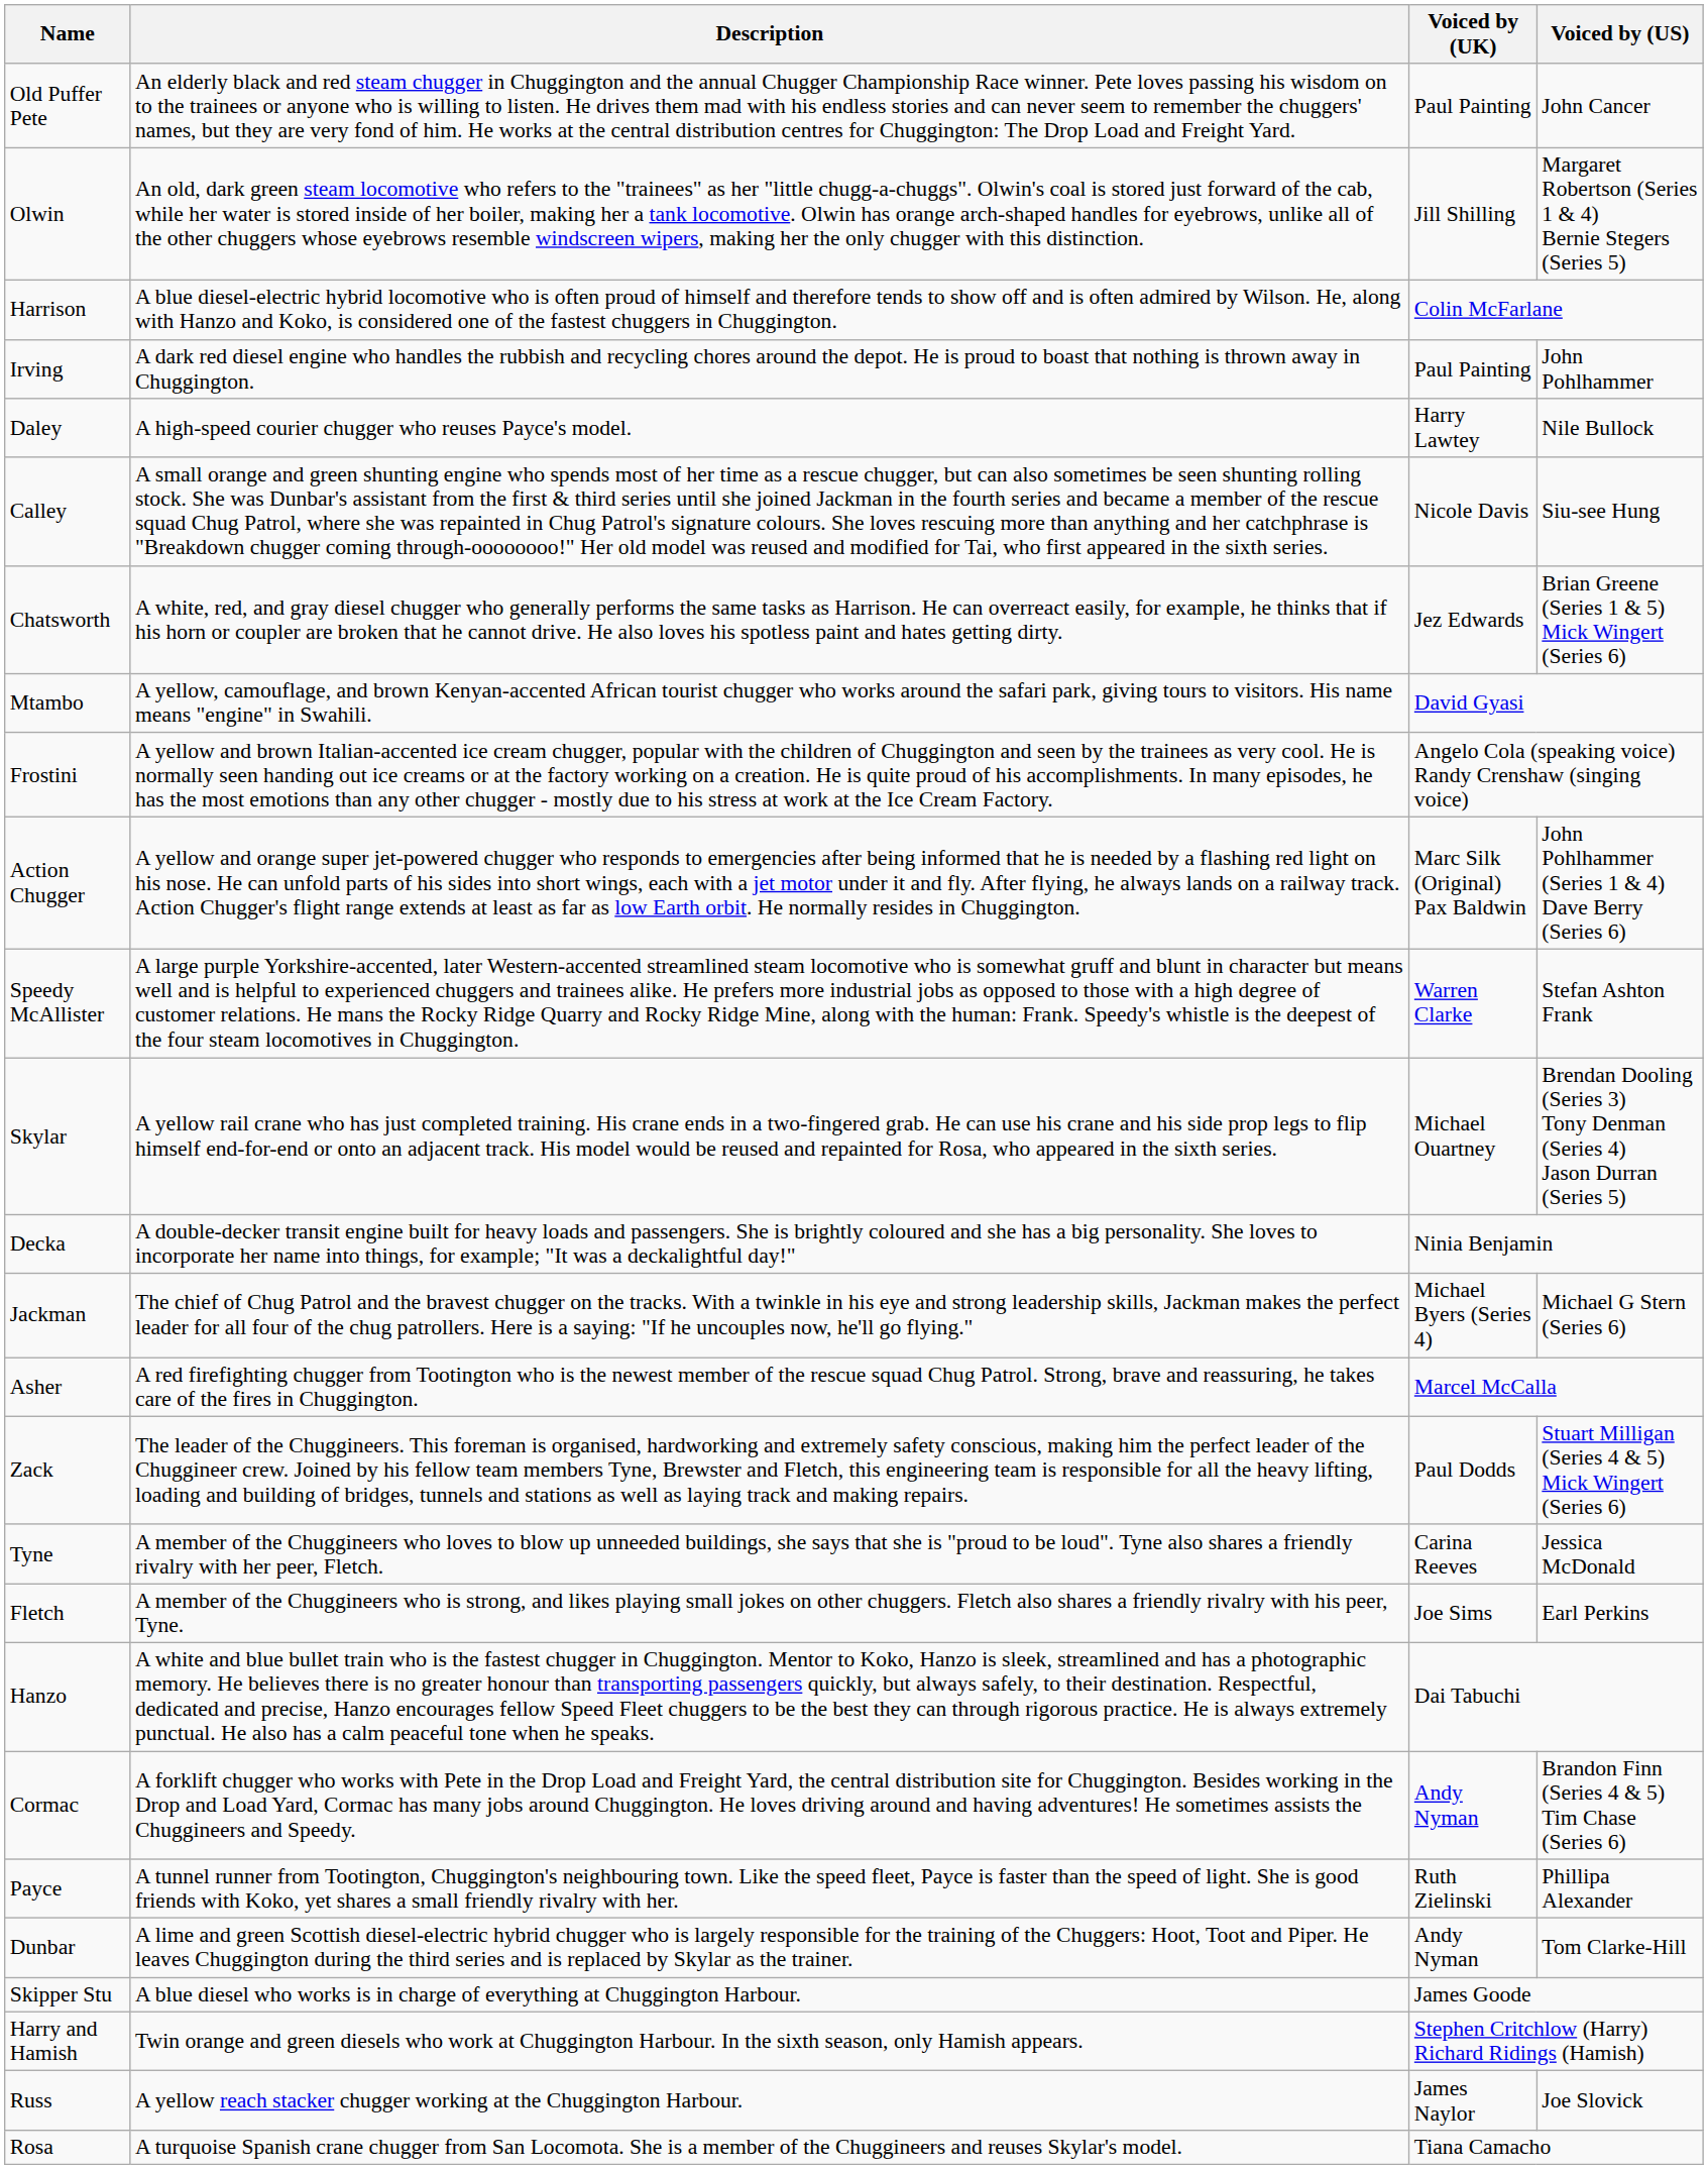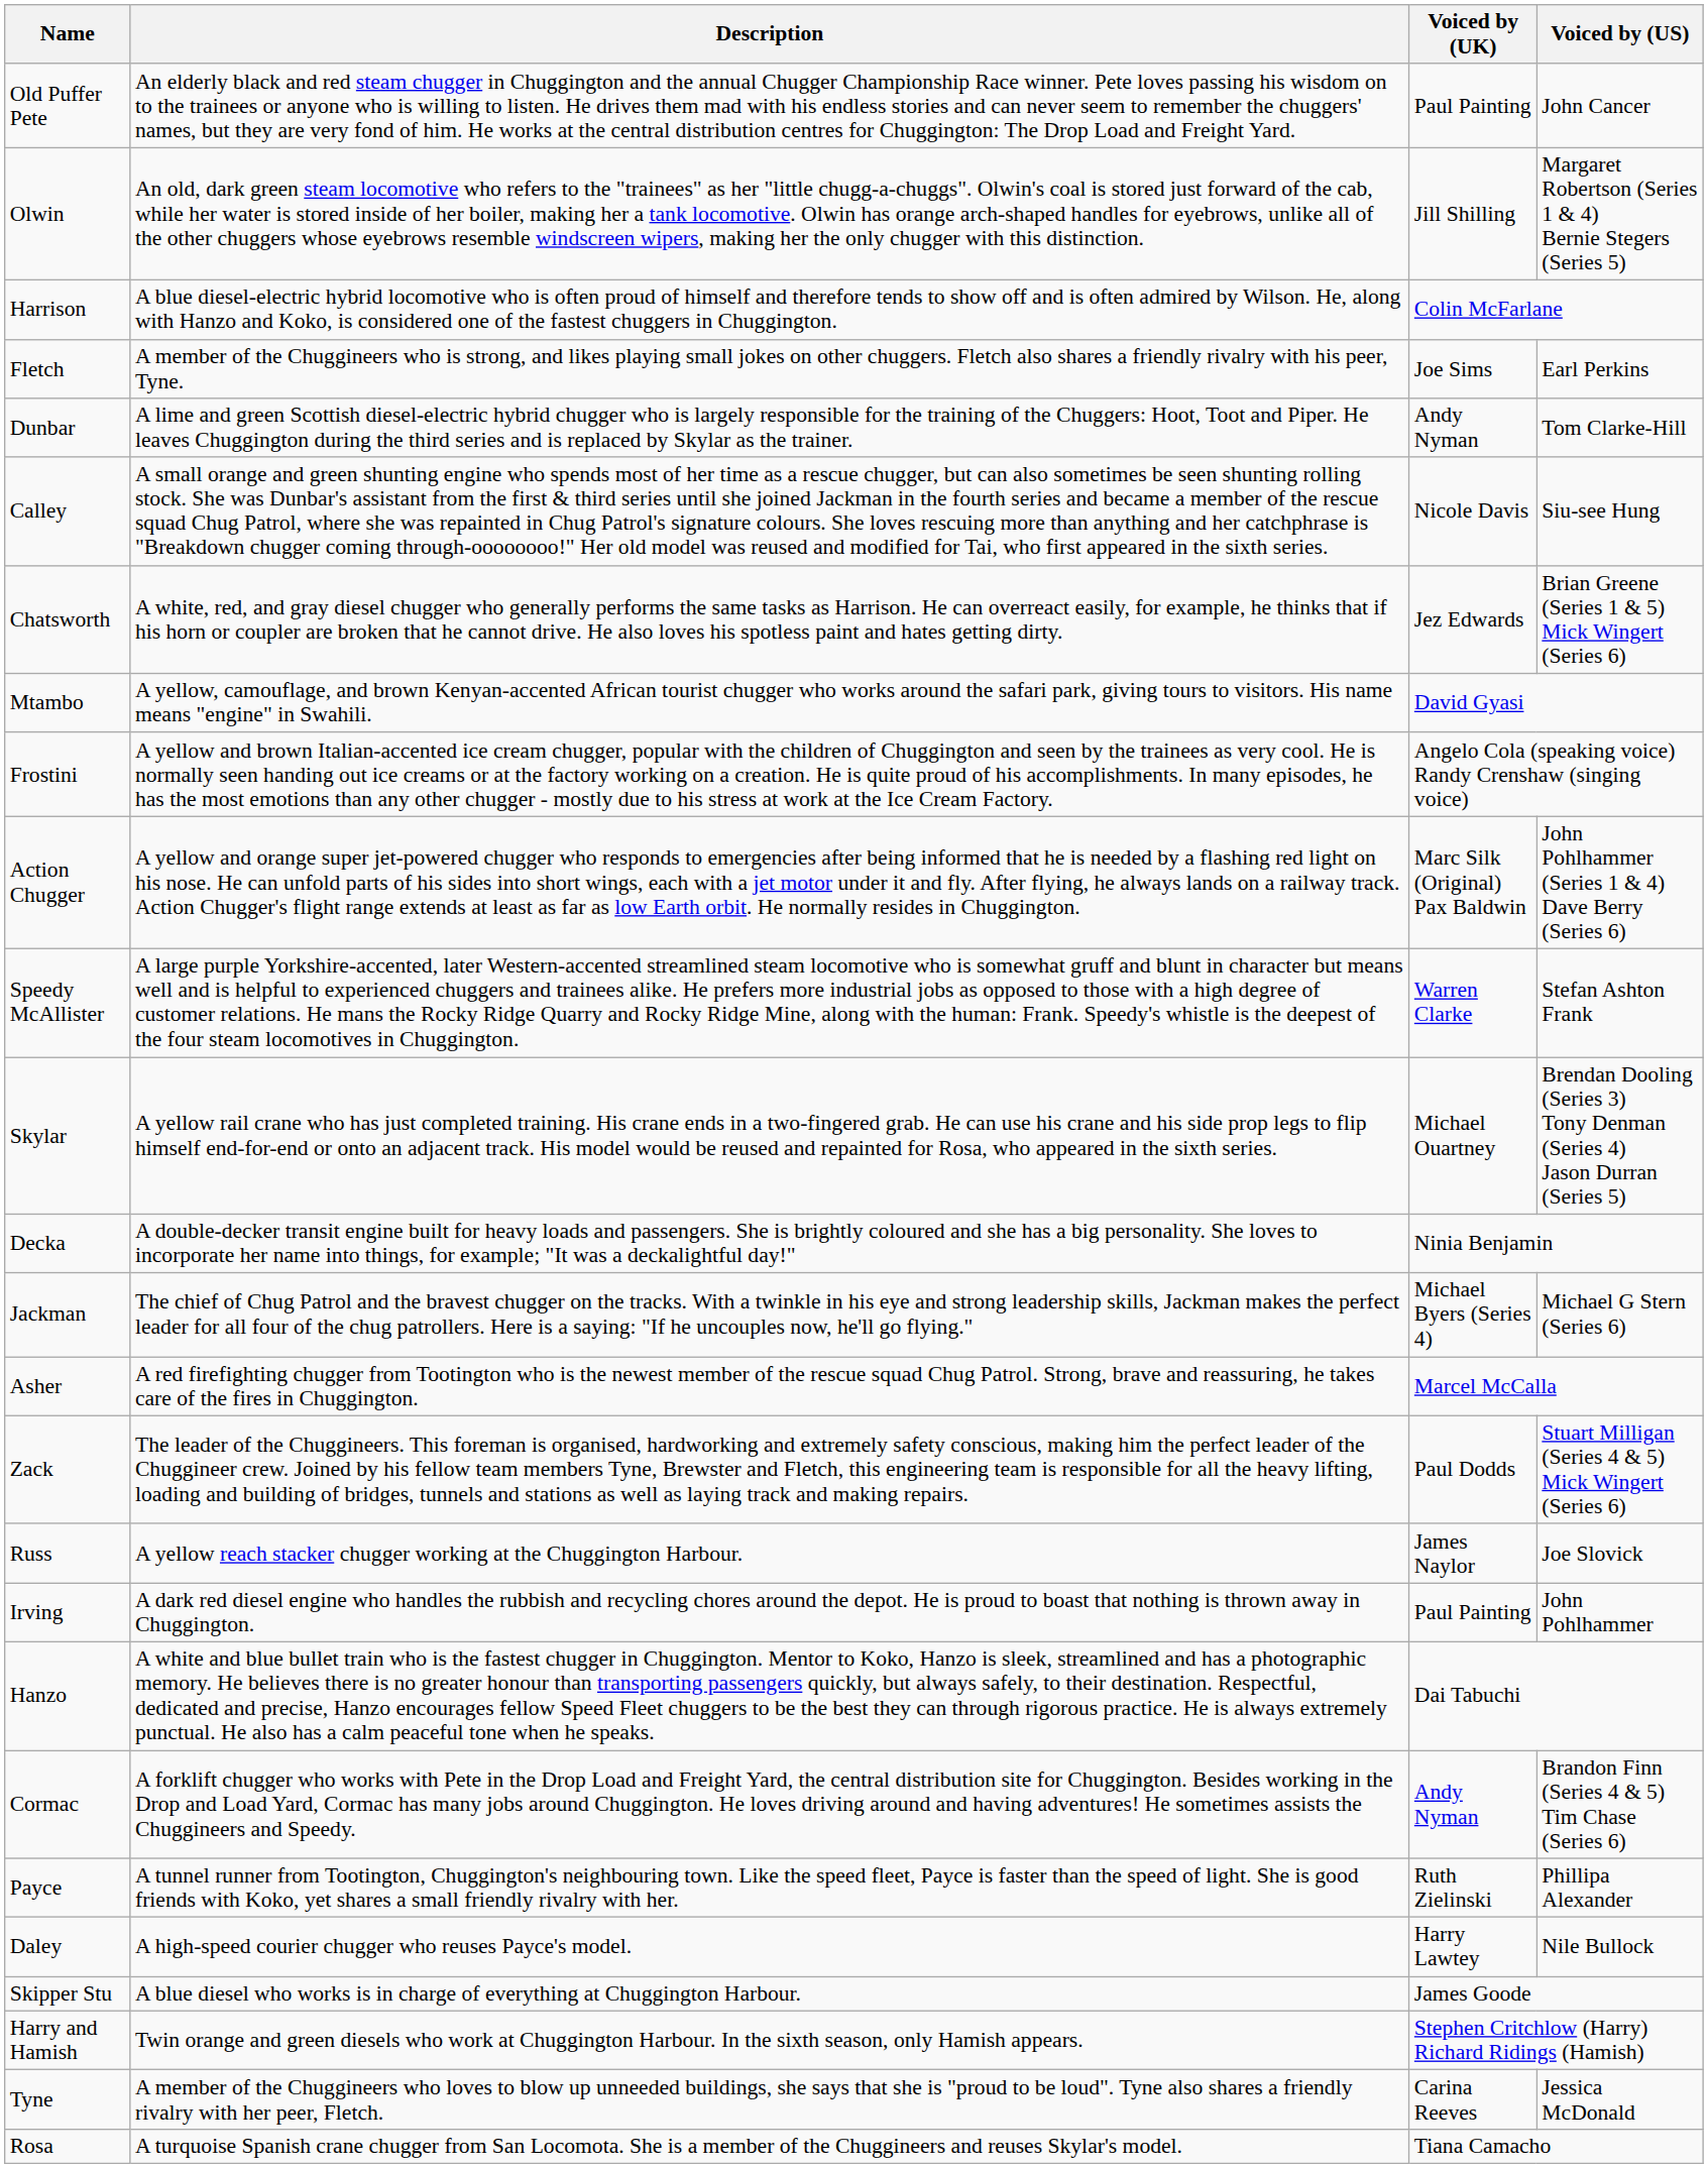rows swapped: Irving <-> Fletch
rows swapped: Dunbar <-> Daley
rows swapped: Tyne <-> Russ
